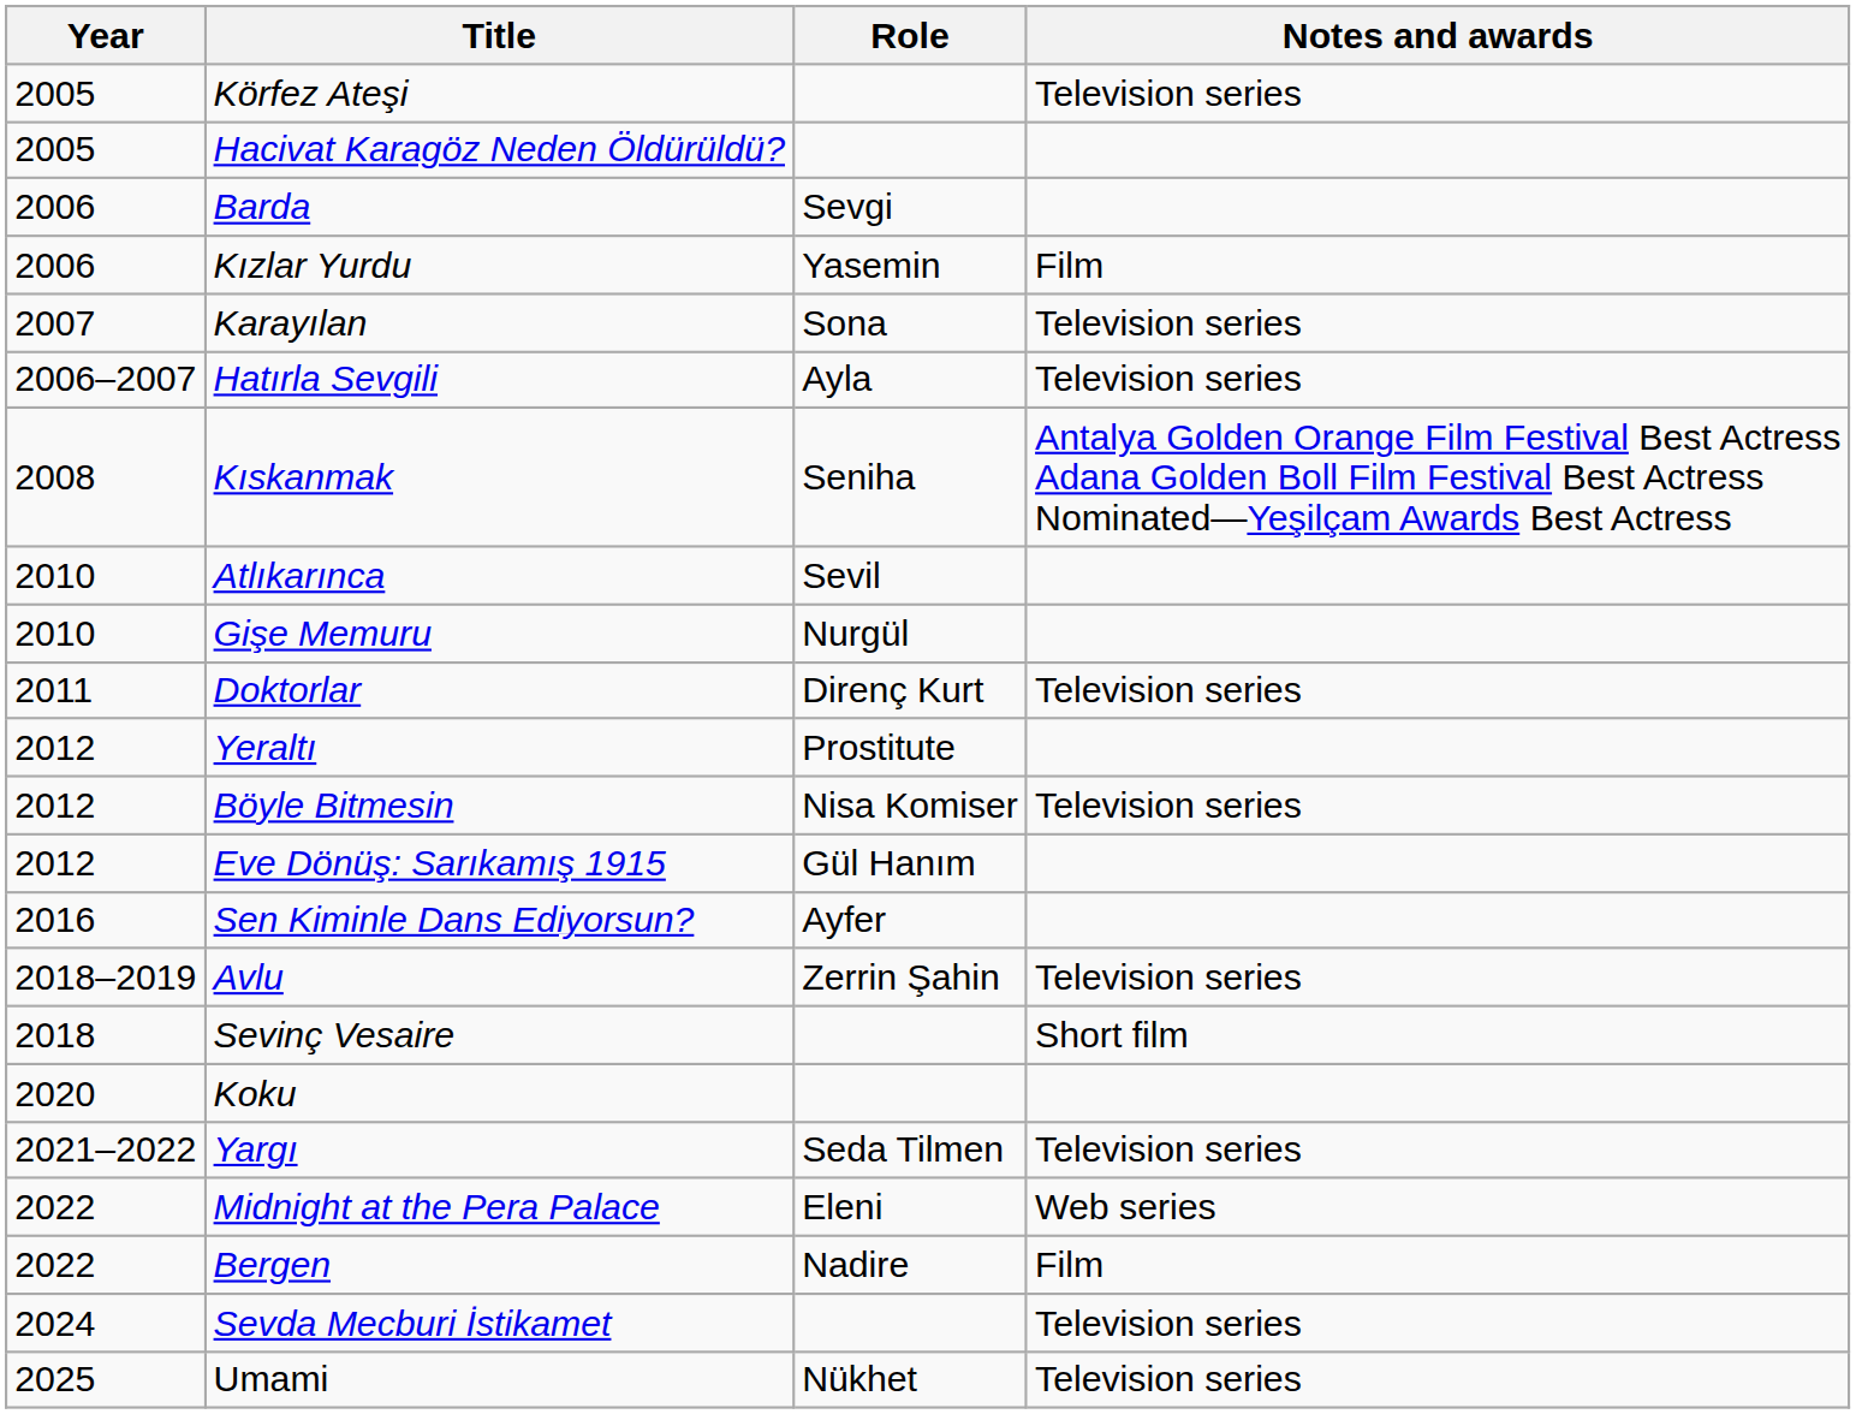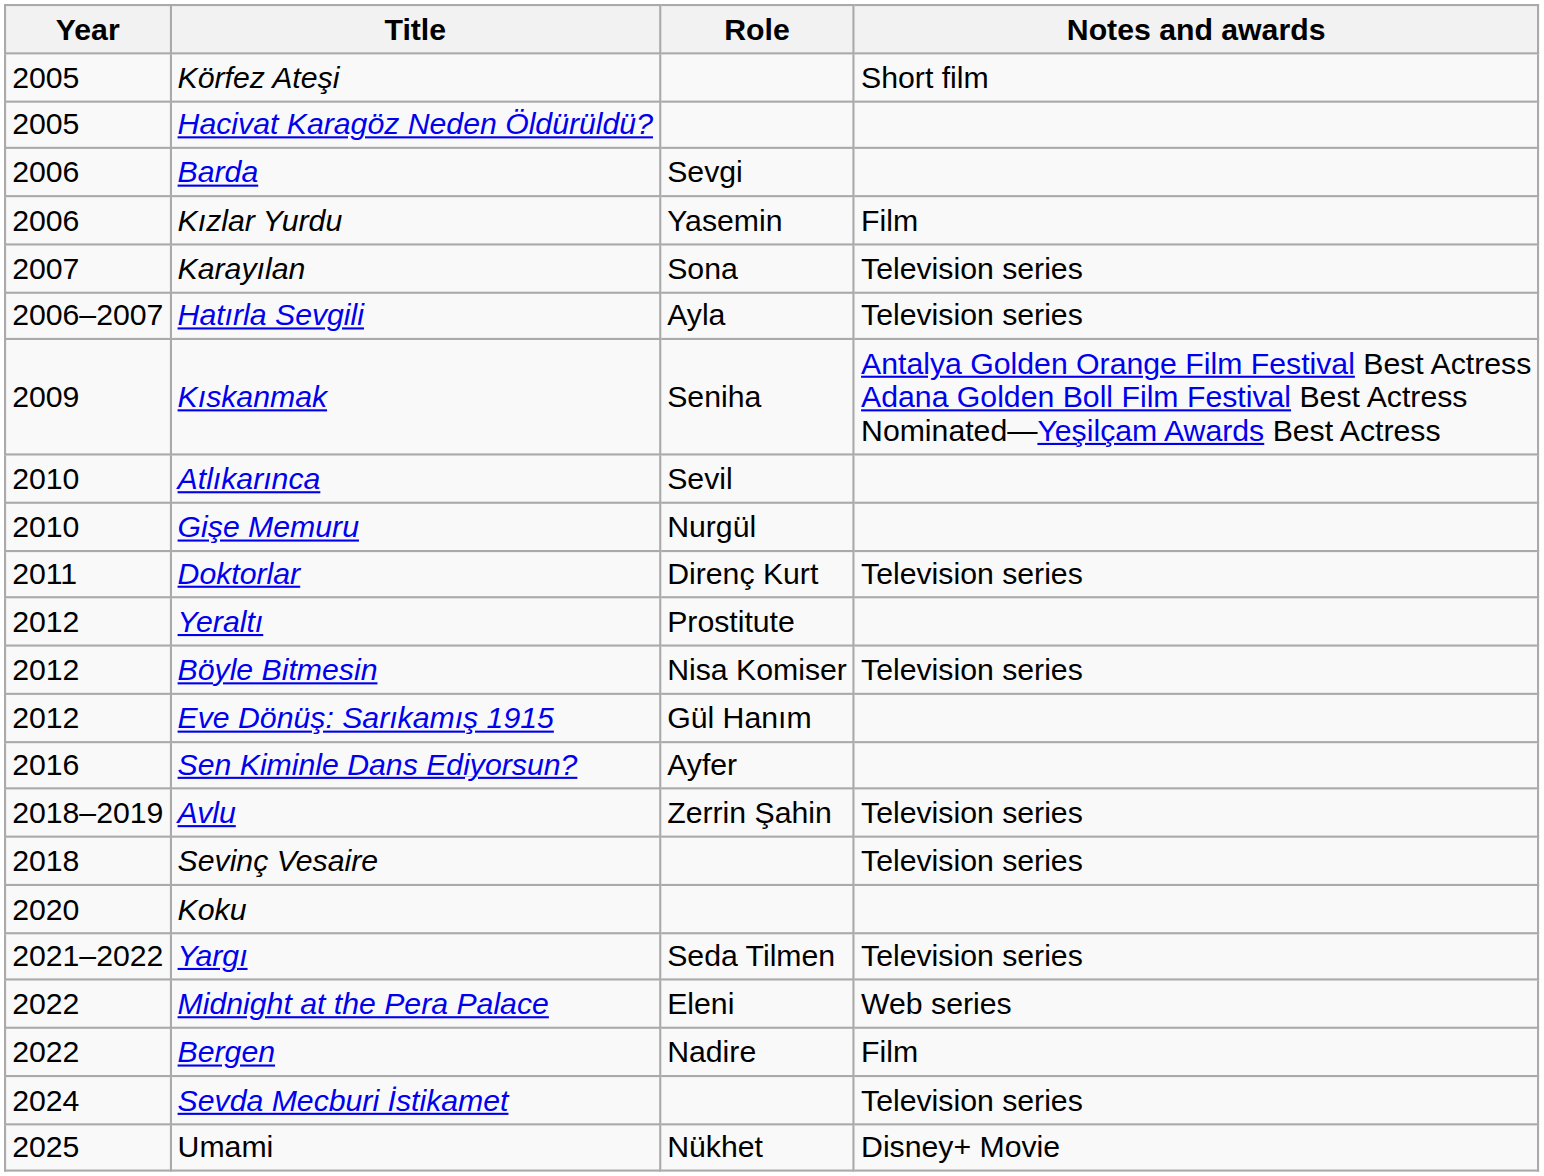Körfez Ateşi | Notes and awards: Television series -> Short film
Kıskanmak | Year: 2008 -> 2009
Sevinç Vesaire | Notes and awards: Short film -> Television series
Umami | Notes and awards: Television series -> Disney+ Movie
